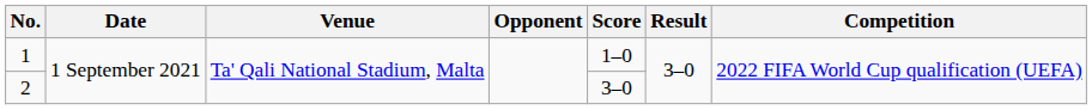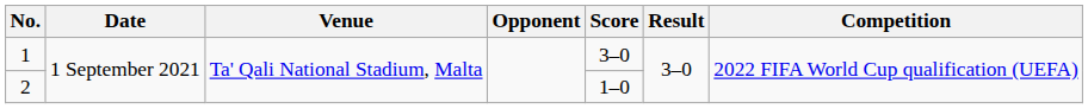1 | Score: 1–0 -> 3–0
2 | Score: 3–0 -> 1–0
